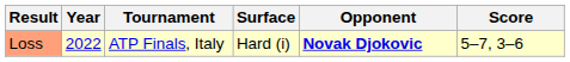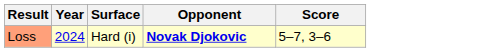- column: Tournament | ATP Finals, Italy
Loss | Year: 2022 -> 2024
